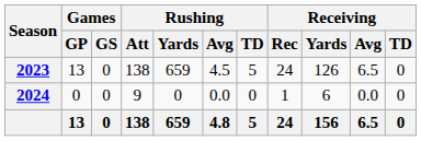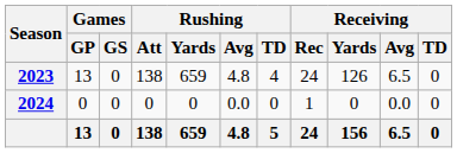2023 | Rushing / Avg: 4.5 -> 4.8
2023 | Rushing / TD: 5 -> 4
2024 | Rushing / Att: 9 -> 0
2024 | Receiving / Yards: 6 -> 0
